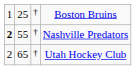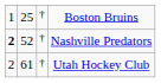Nashville Predators | column 2: 55 -> 52
Utah Hockey Club | column 2: 65 -> 61
